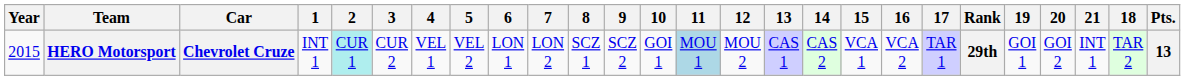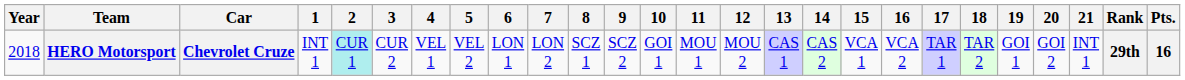columns swapped: 18 <-> Rank
HERO Motorsport | Year: 2015 -> 2018
HERO Motorsport | 11: lightblue background -> no background
HERO Motorsport | Pts.: 13 -> 16
